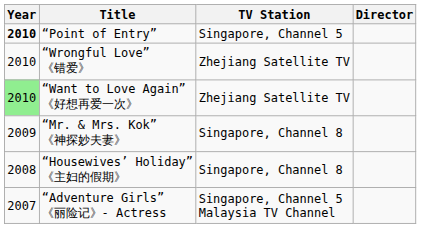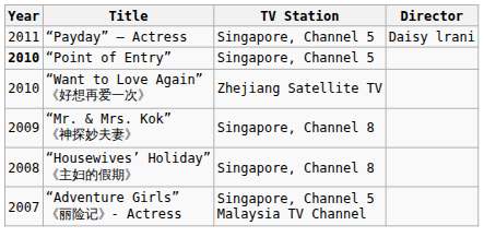+ row: 2011 | “Payday” – Actress | Singapore, Channel 5 | Daisy lrani
- row: 2010 | “Wrongful Love” 《错爱》 | Zhejiang Satellite TV
“Want to Love Again” 《好想再爱一次》 | Year: lightgreen background -> no background
